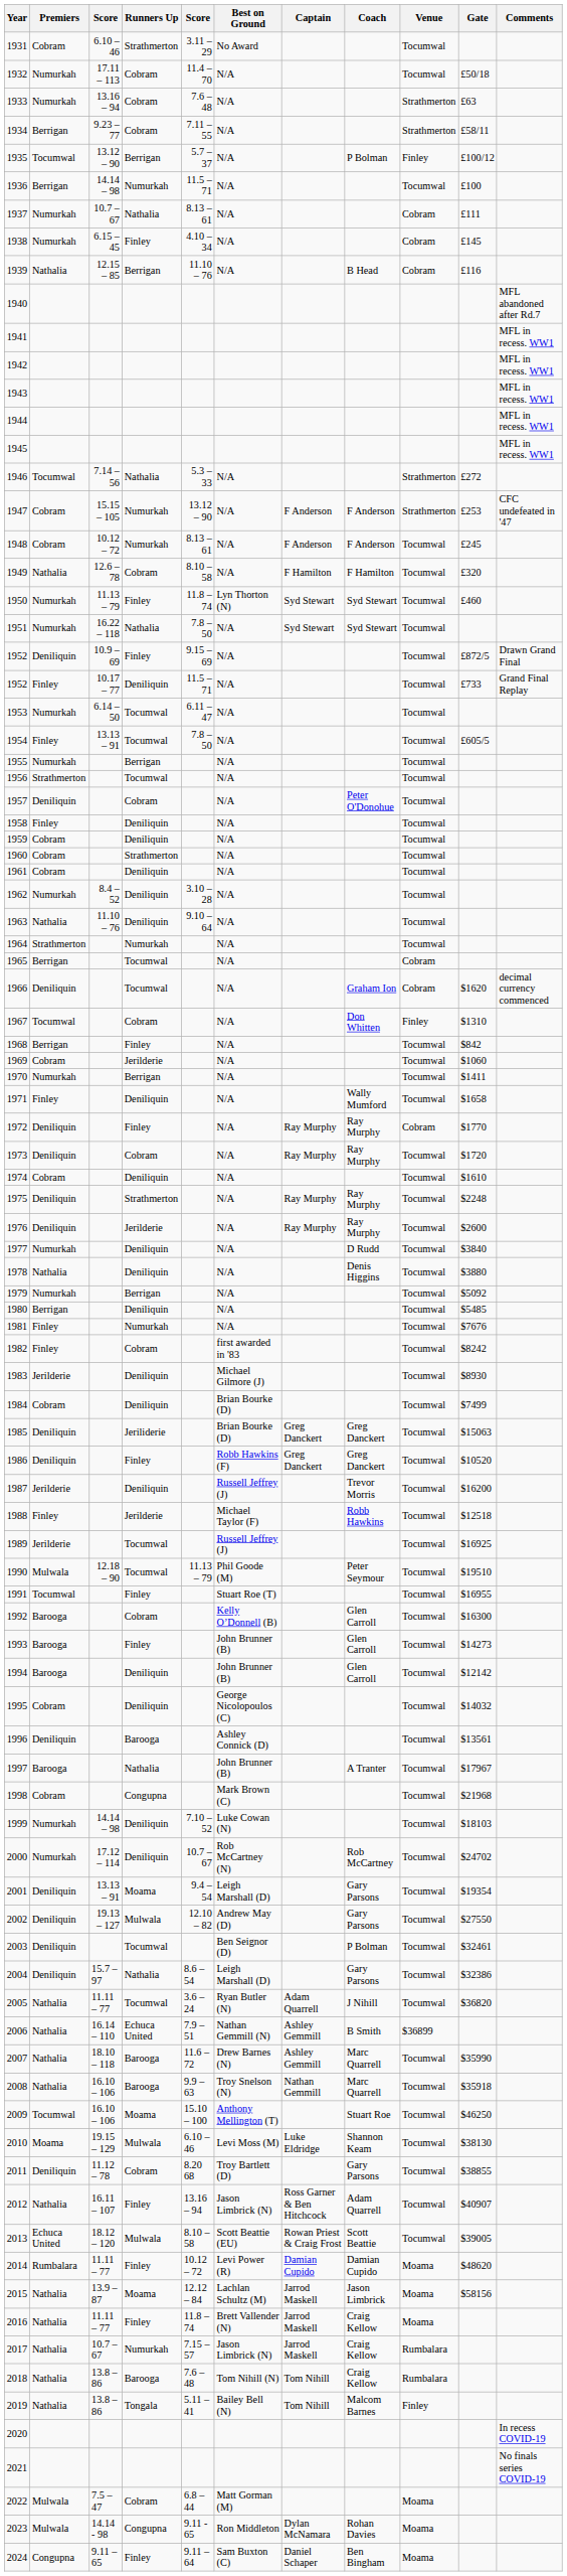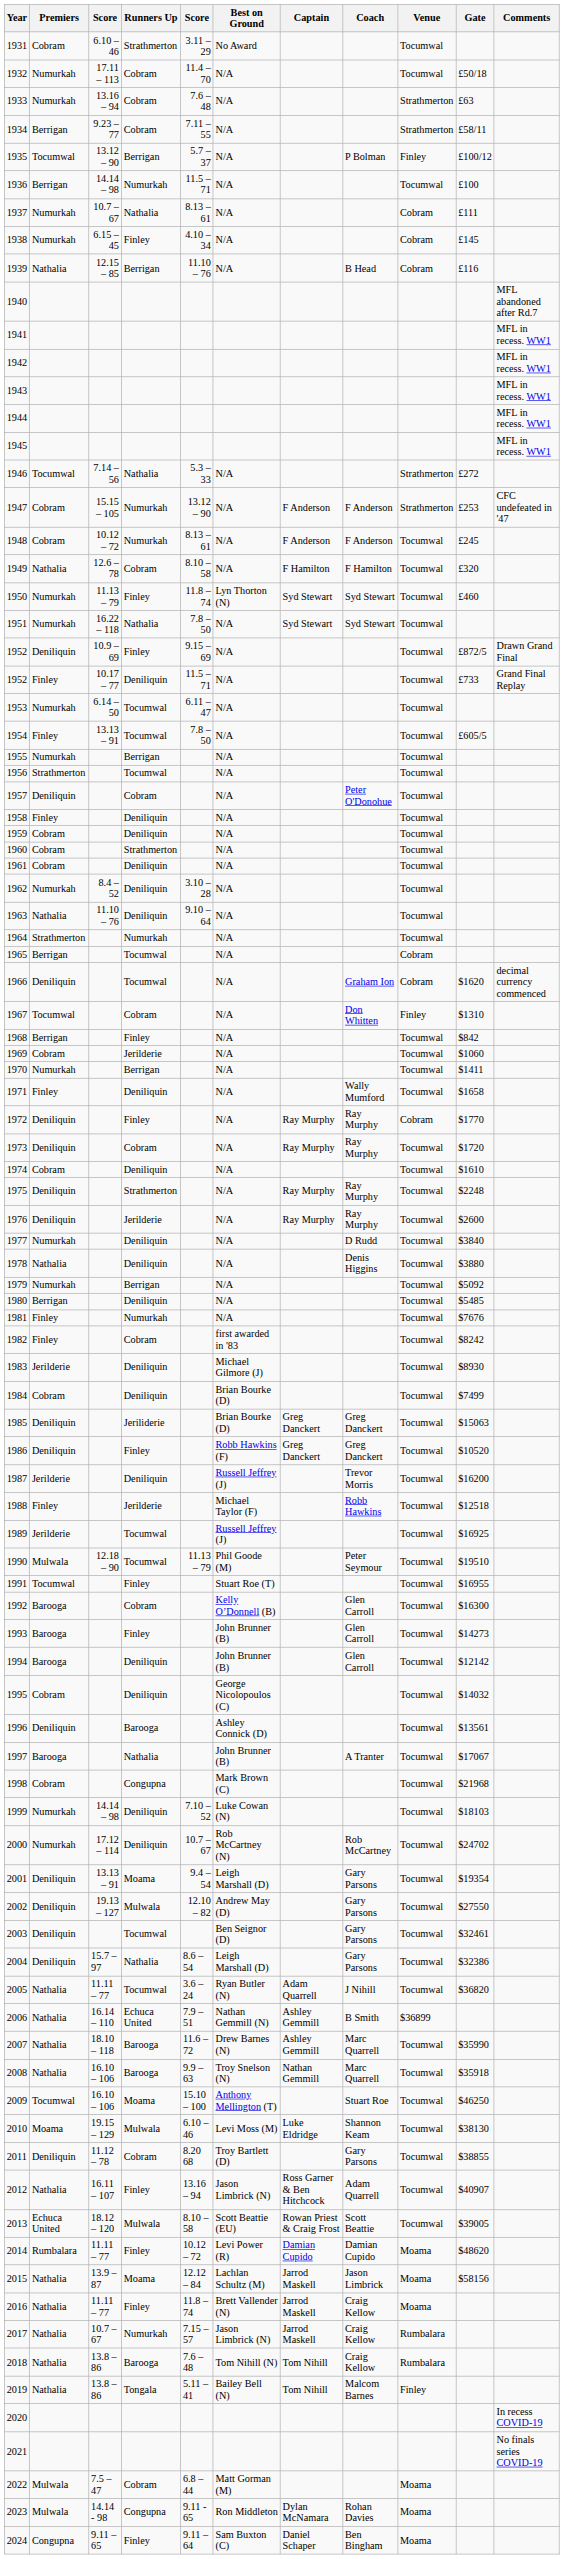1997 | Gate: $17967 -> $17067
2003 | Coach: P Bolman -> Gary Parsons
